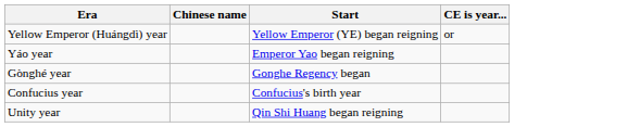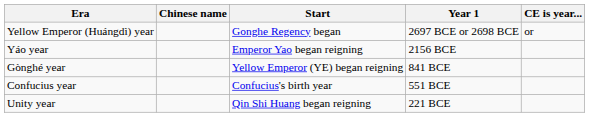+ column: Year 1 | 2697 BCE or 2698 BCE | 2156 BCE | 841 BCE | 551 BCE | 221 BCE
Yellow Emperor (Huángdì) year | Start: Yellow Emperor (YE) began reigning -> Gonghe Regency began
Gònghé year | Start: Gonghe Regency began -> Yellow Emperor (YE) began reigning
